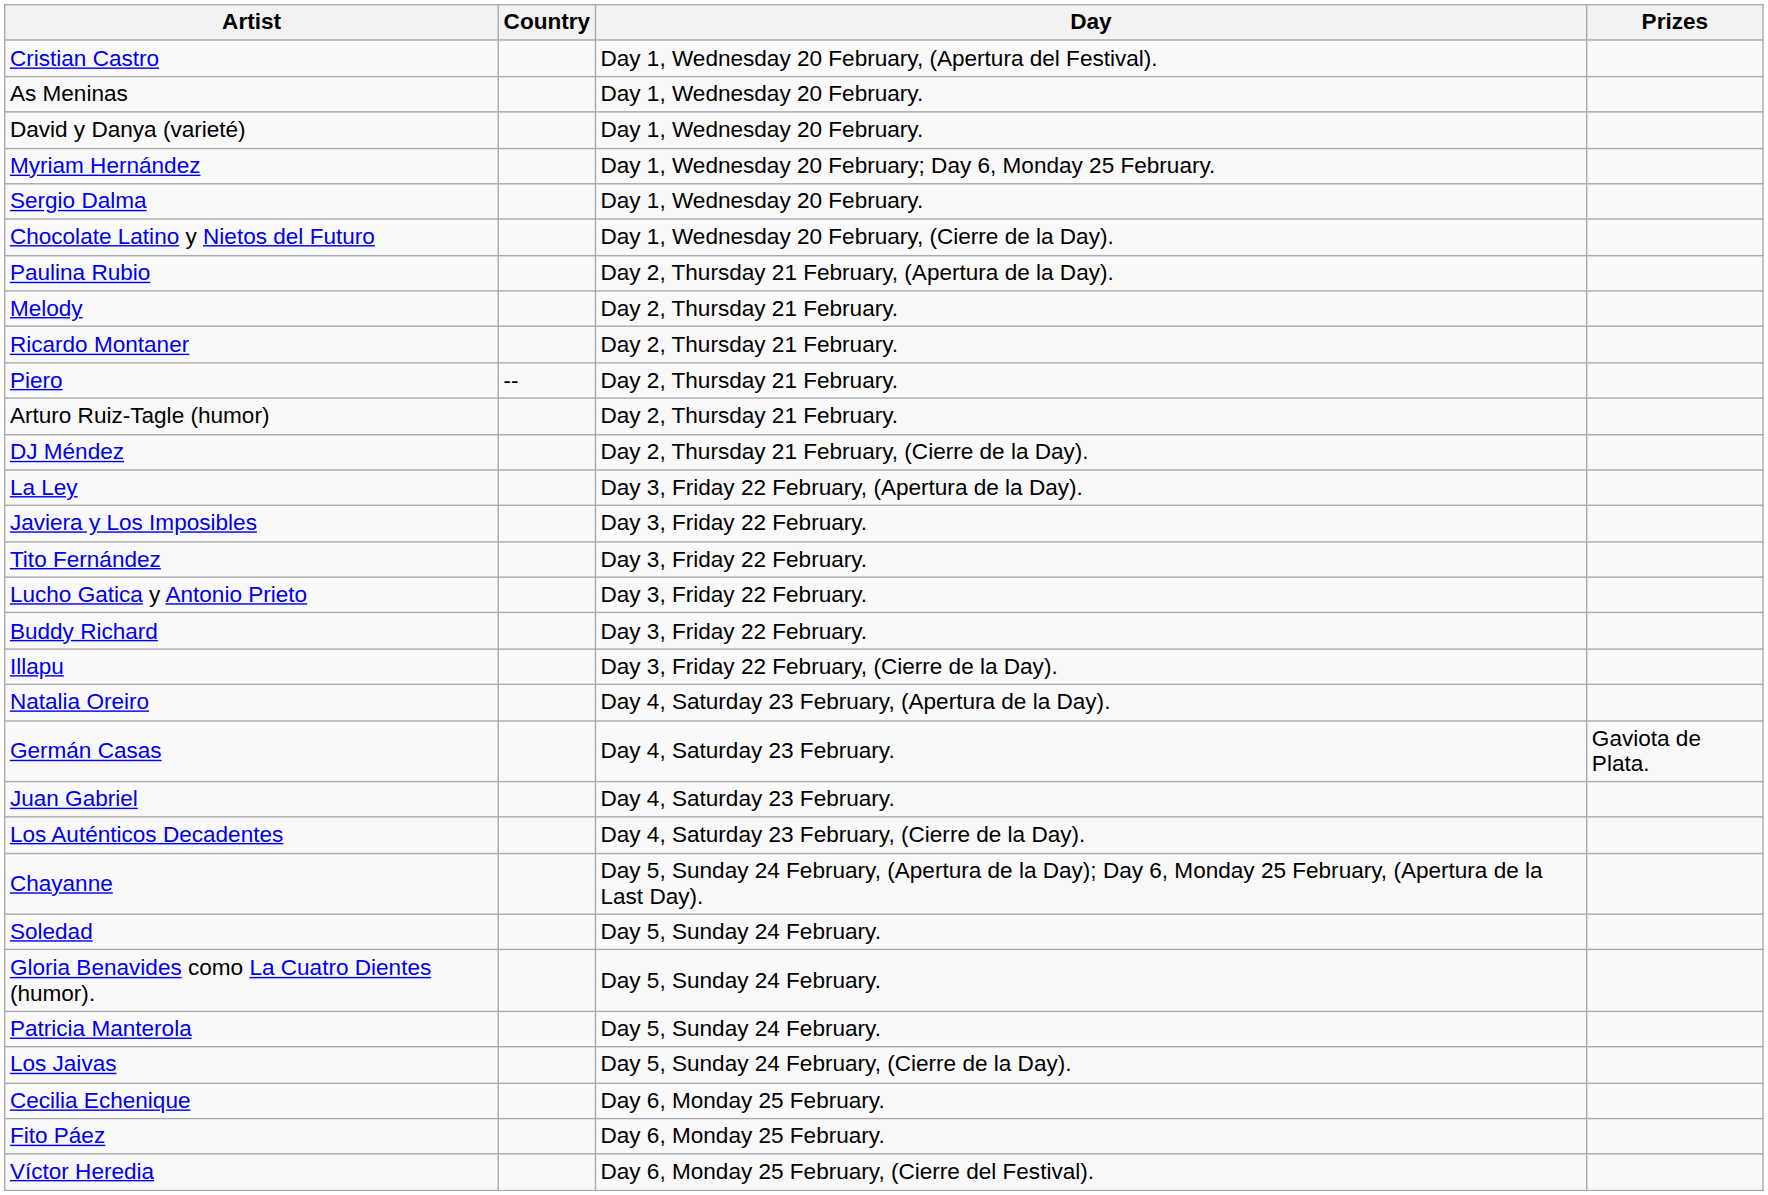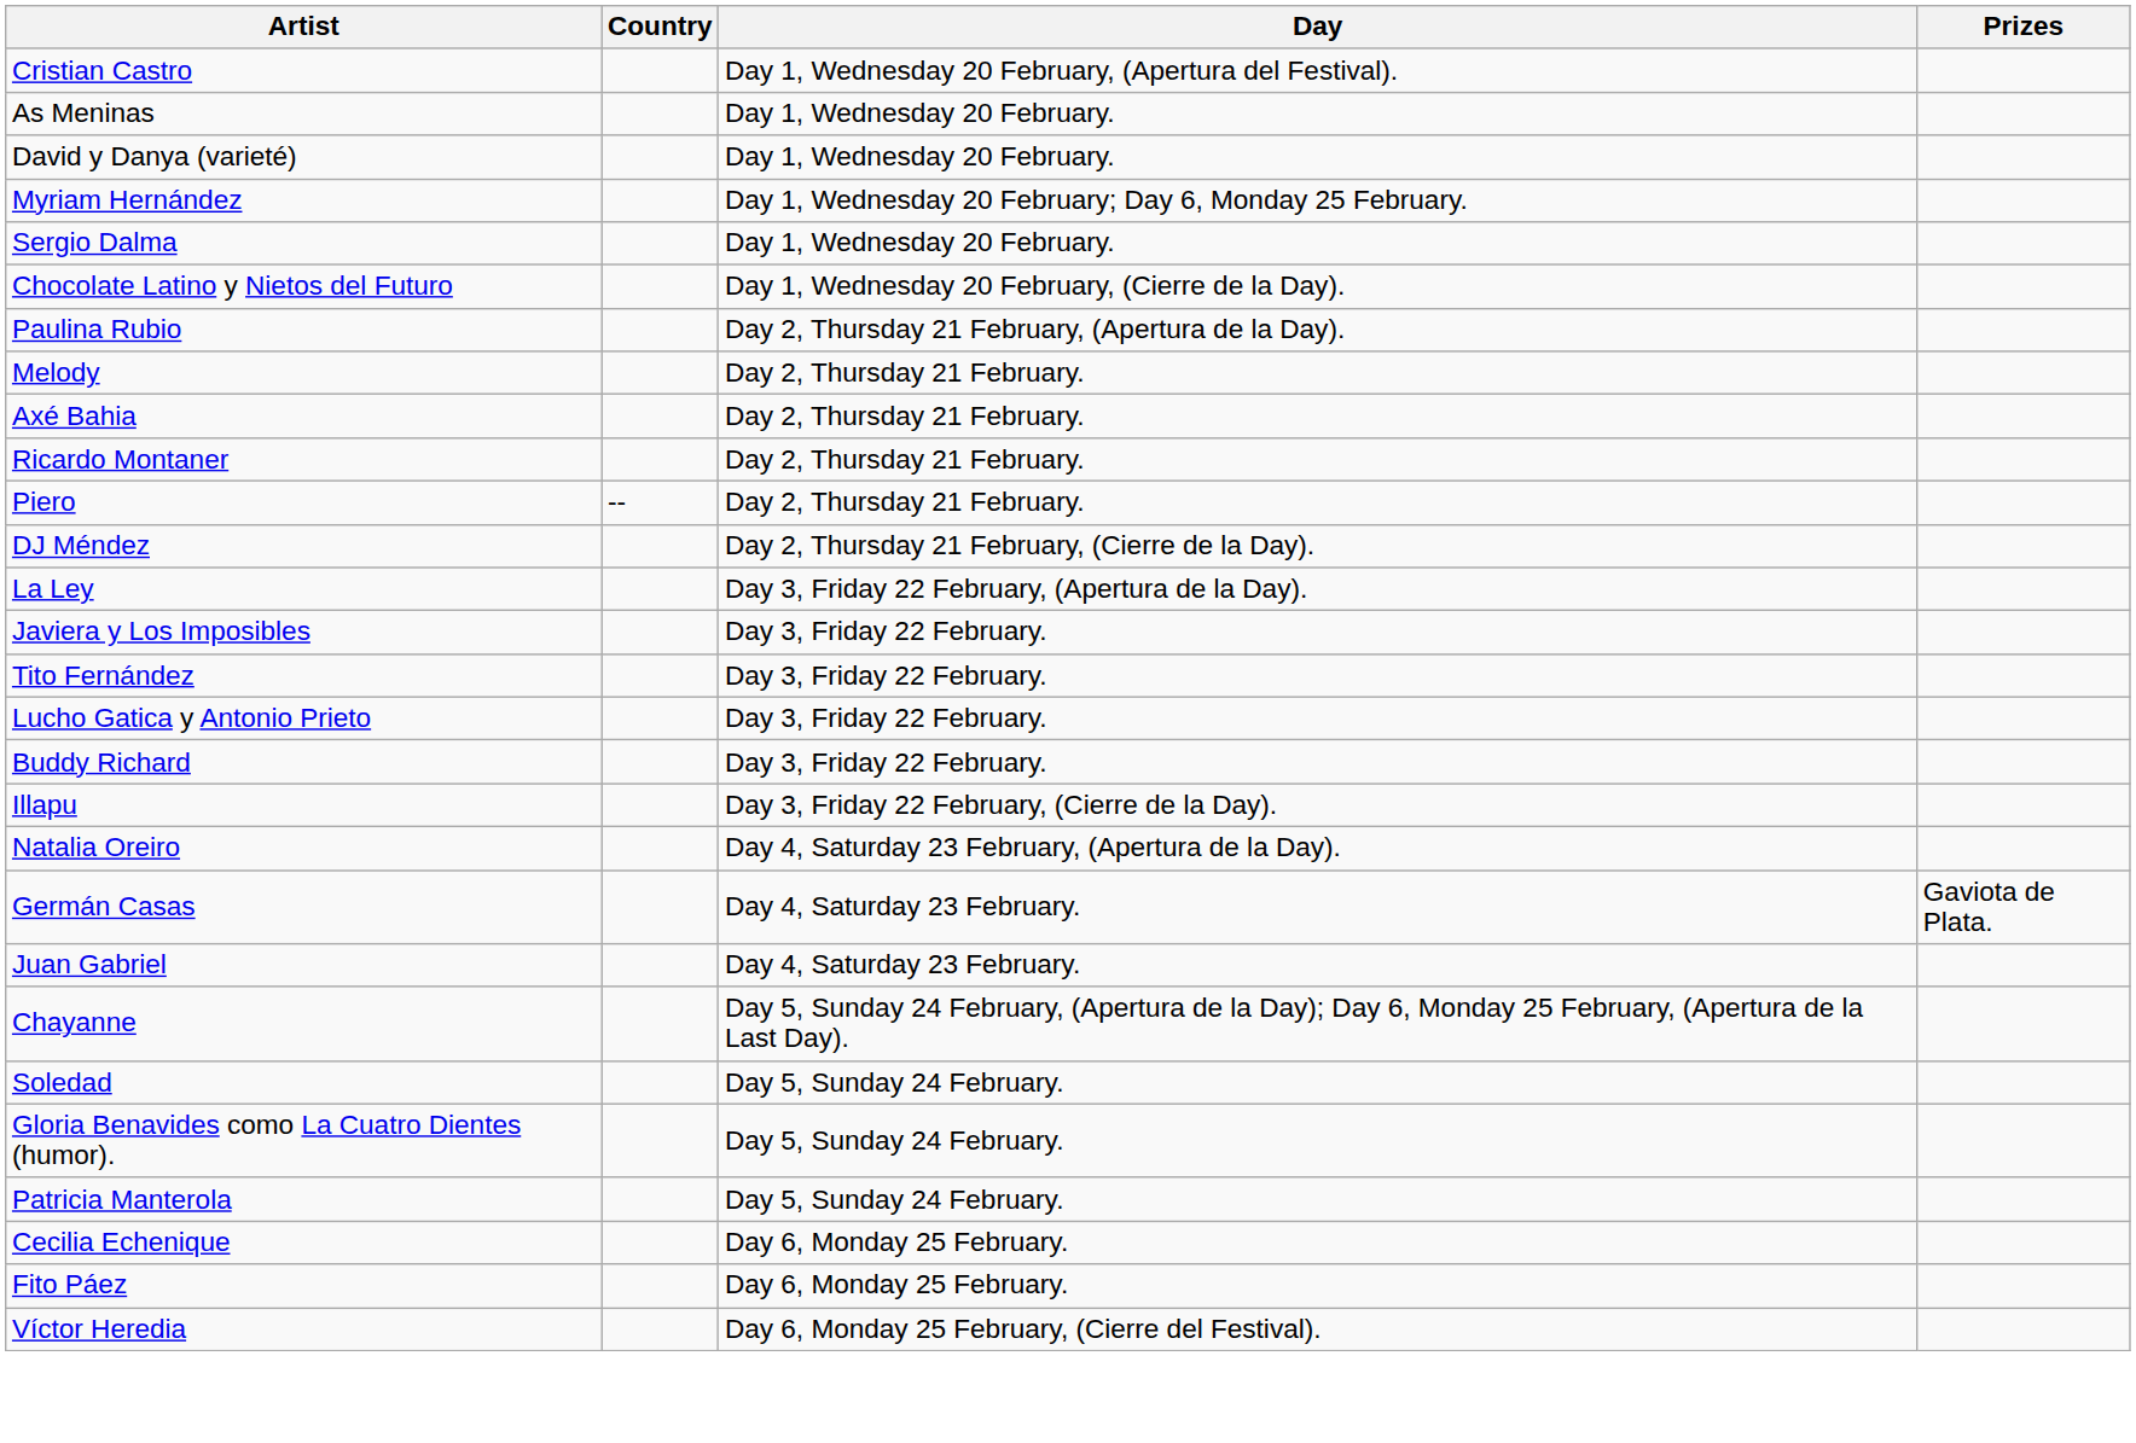+ row: Axé Bahia | Day 2, Thursday 21 February.
- row: Arturo Ruiz-Tagle (humor) | Day 2, Thursday 21 February.
- row: Los Auténticos Decadentes | Day 4, Saturday 23 February, (Cierre de la Day).
- row: Los Jaivas | Day 5, Sunday 24 February, (Cierre de la Day).
